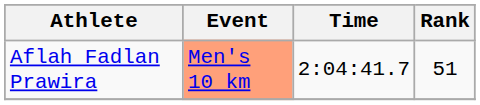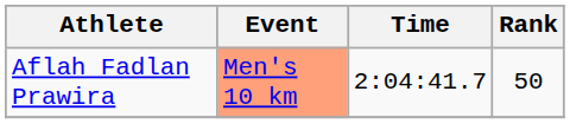Aflah Fadlan Prawira | Rank: 51 -> 50
